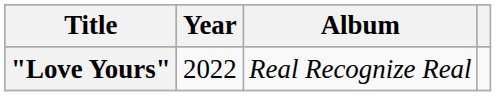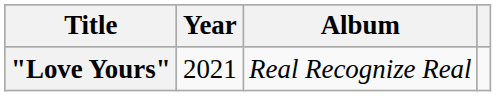"Love Yours" | Year: 2022 -> 2021
